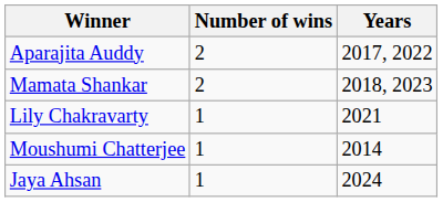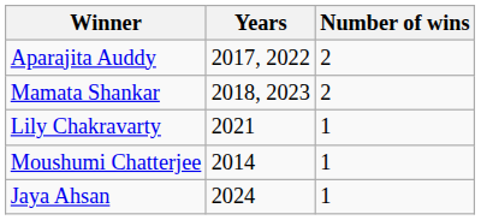columns swapped: Number of wins <-> Years
